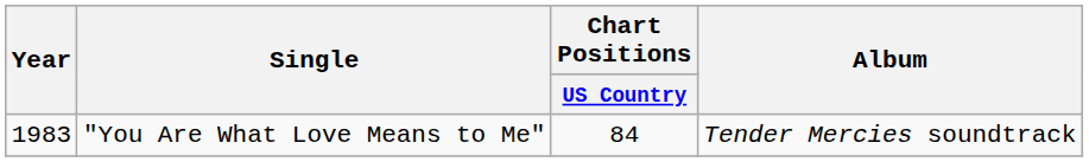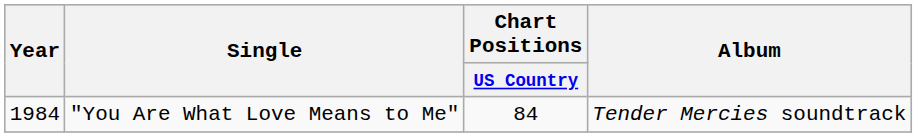"You Are What Love Means to Me" | Year: 1983 -> 1984
